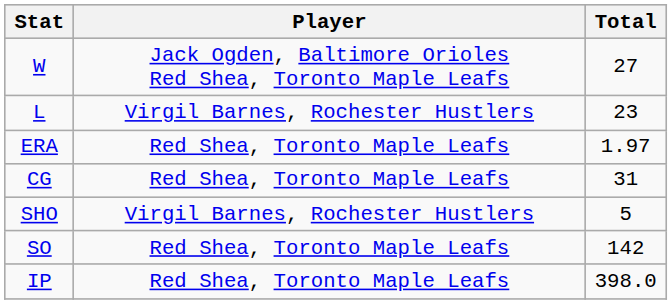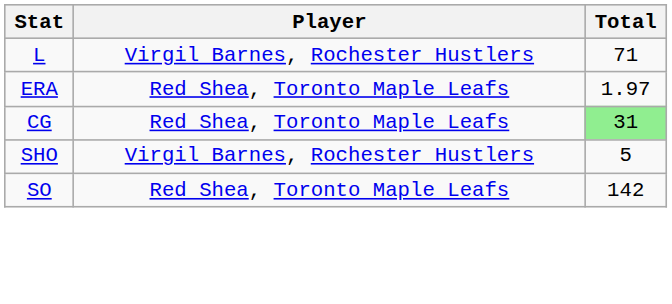- row: W | Jack Ogden, Baltimore Orioles Red Shea, Toronto Maple Leafs | 27
L | Total: 23 -> 71
CG | Total: no background -> lightgreen background
- row: IP | Red Shea, Toronto Maple Leafs | 398.0
